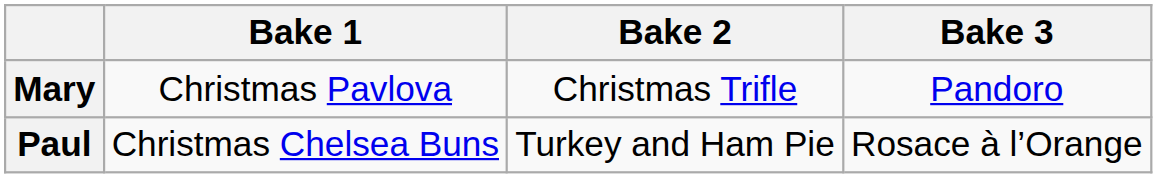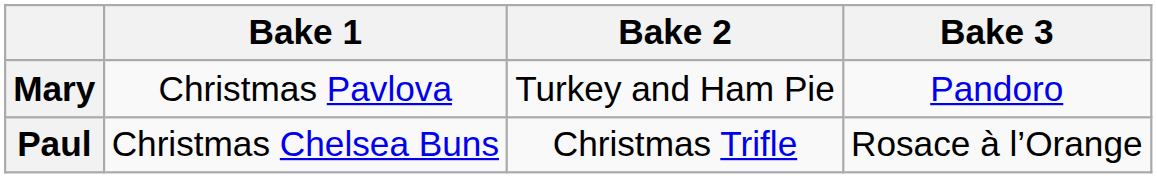Mary | Bake 2: Christmas Trifle -> Turkey and Ham Pie
Paul | Bake 2: Turkey and Ham Pie -> Christmas Trifle
